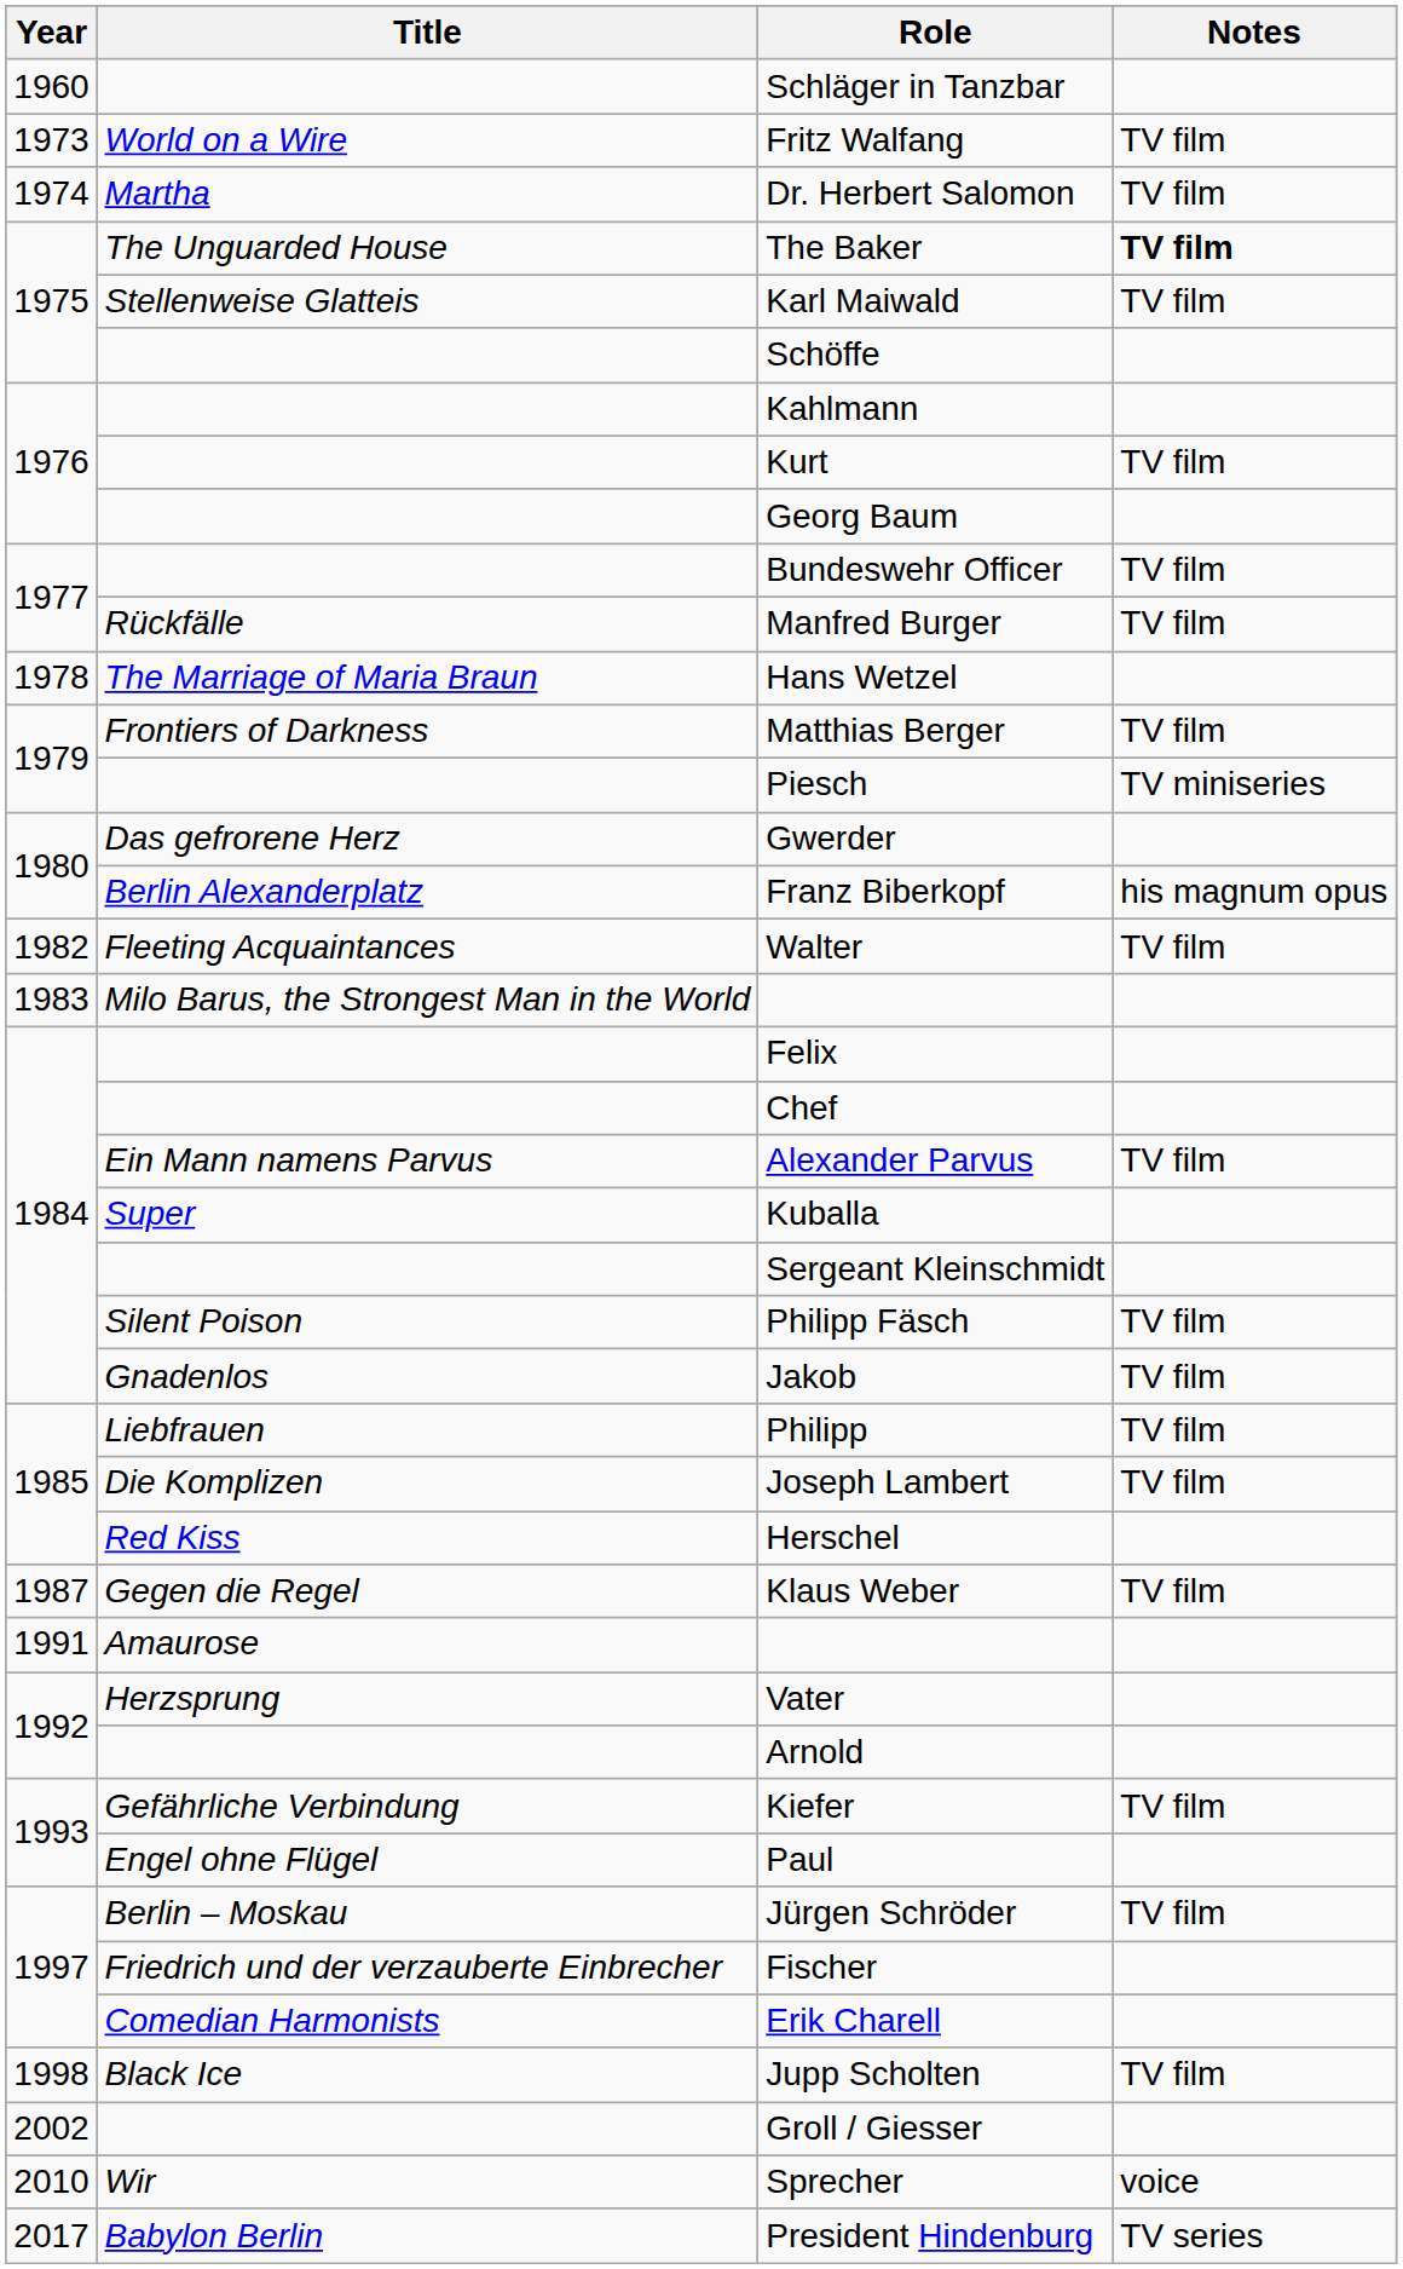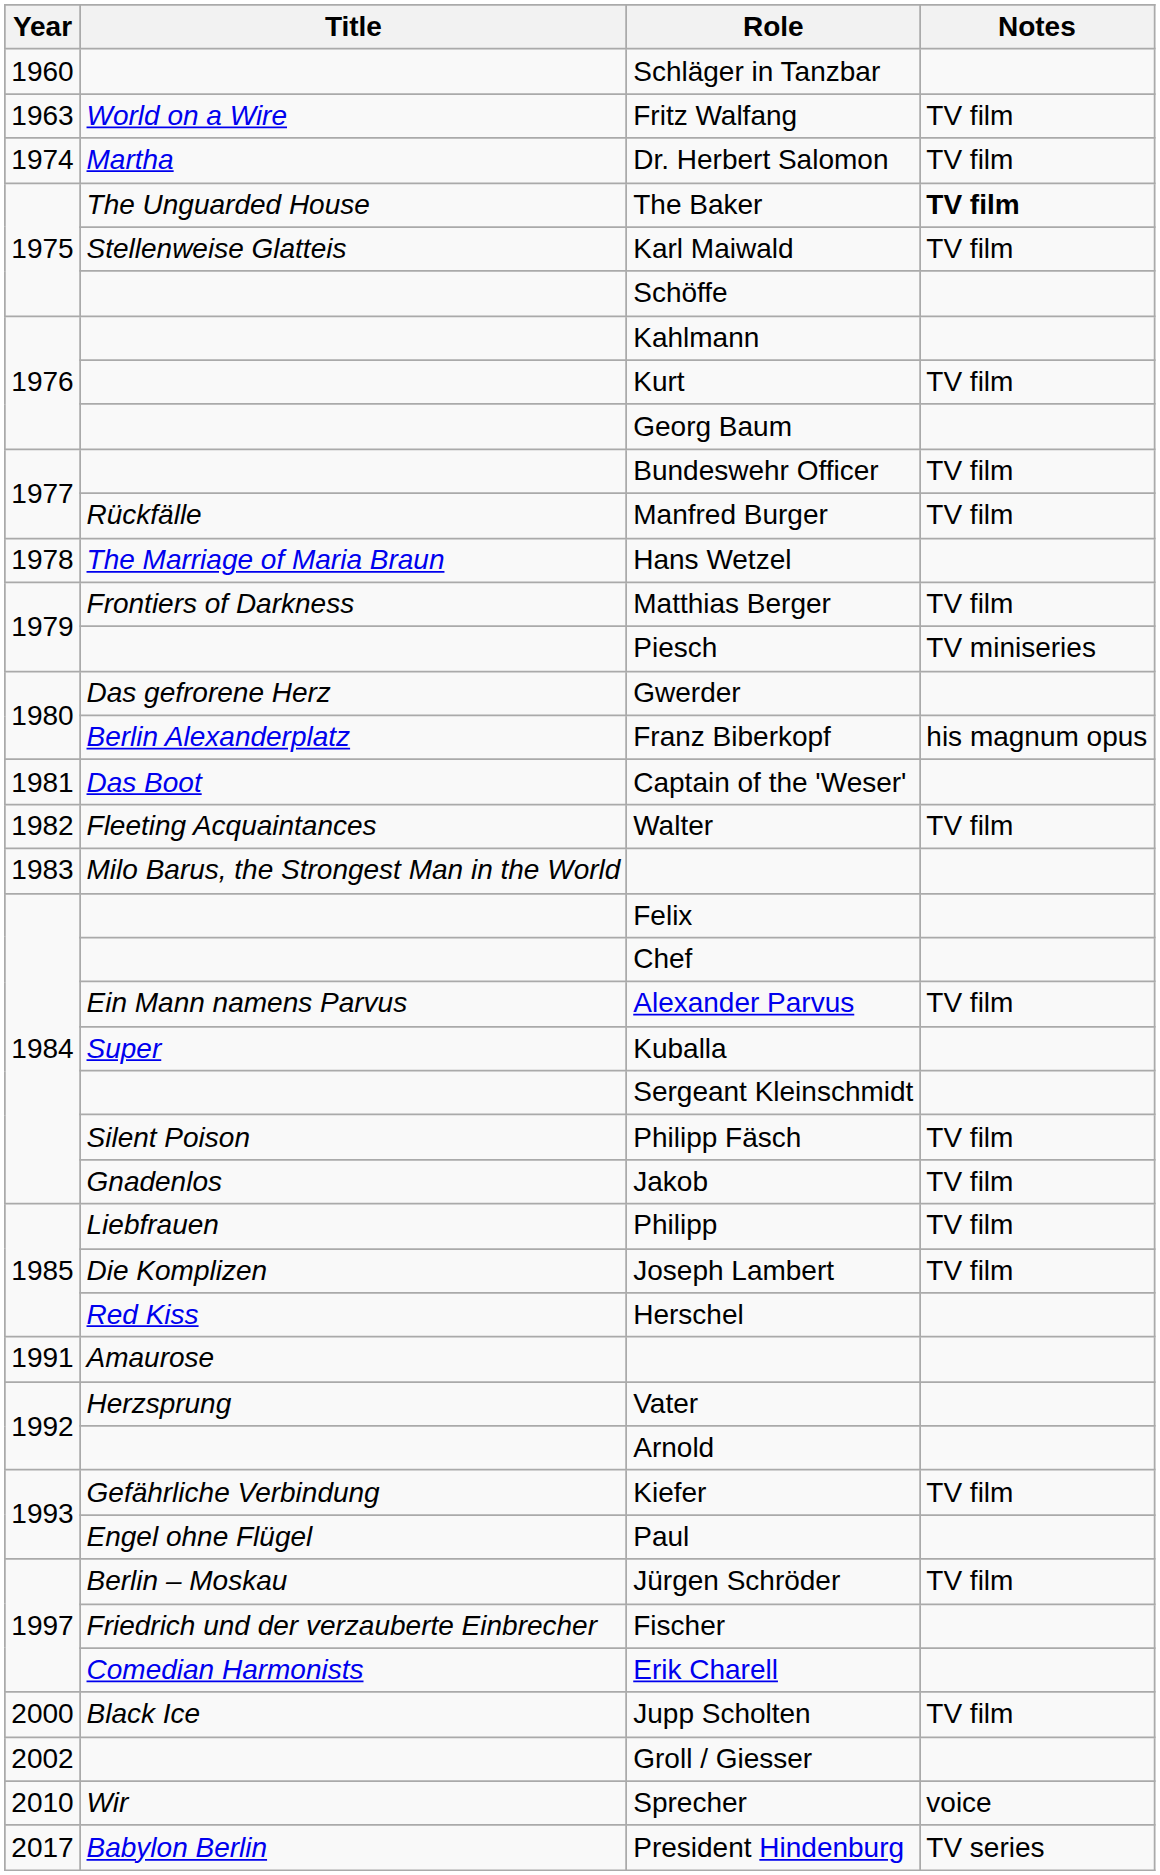Fritz Walfang | Year: 1973 -> 1963
+ row: 1981 | Das Boot | Captain of the 'Weser'
- row: 1987 | Gegen die Regel | Klaus Weber | TV film
Jupp Scholten | Year: 1998 -> 2000
